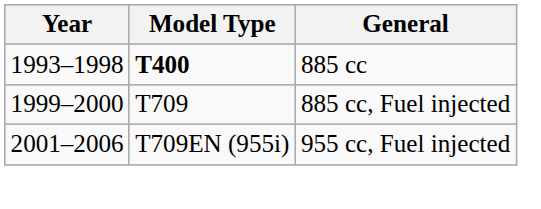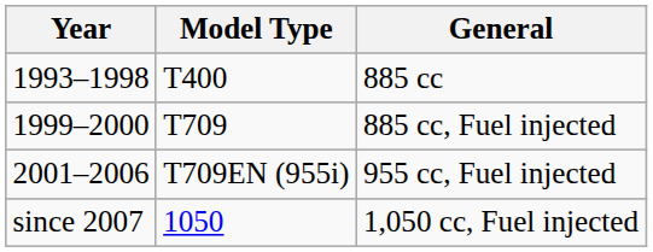885 cc | Model Type: bold -> normal
+ row: since 2007 | 1050 | 1,050 cc, Fuel injected
